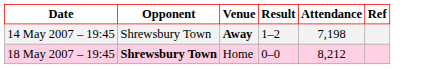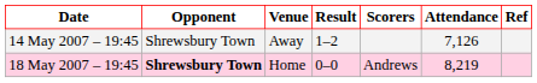+ column: Scorers | Andrews
14 May 2007 – 19:45 | Venue: bold -> normal
14 May 2007 – 19:45 | Attendance: 7,198 -> 7,126
18 May 2007 – 19:45 | Attendance: 8,212 -> 8,219
